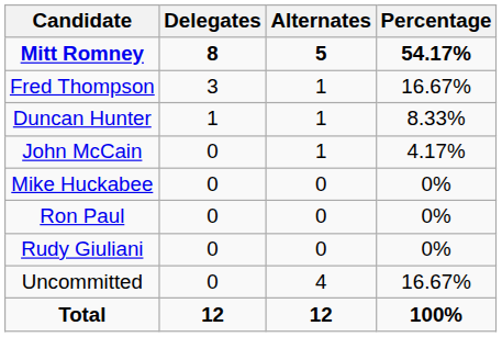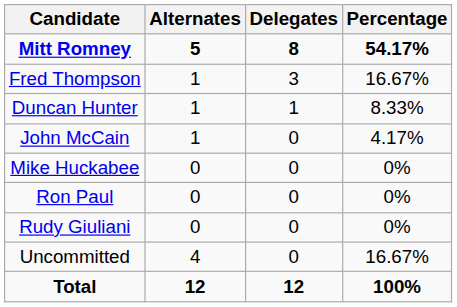columns swapped: Delegates <-> Alternates
